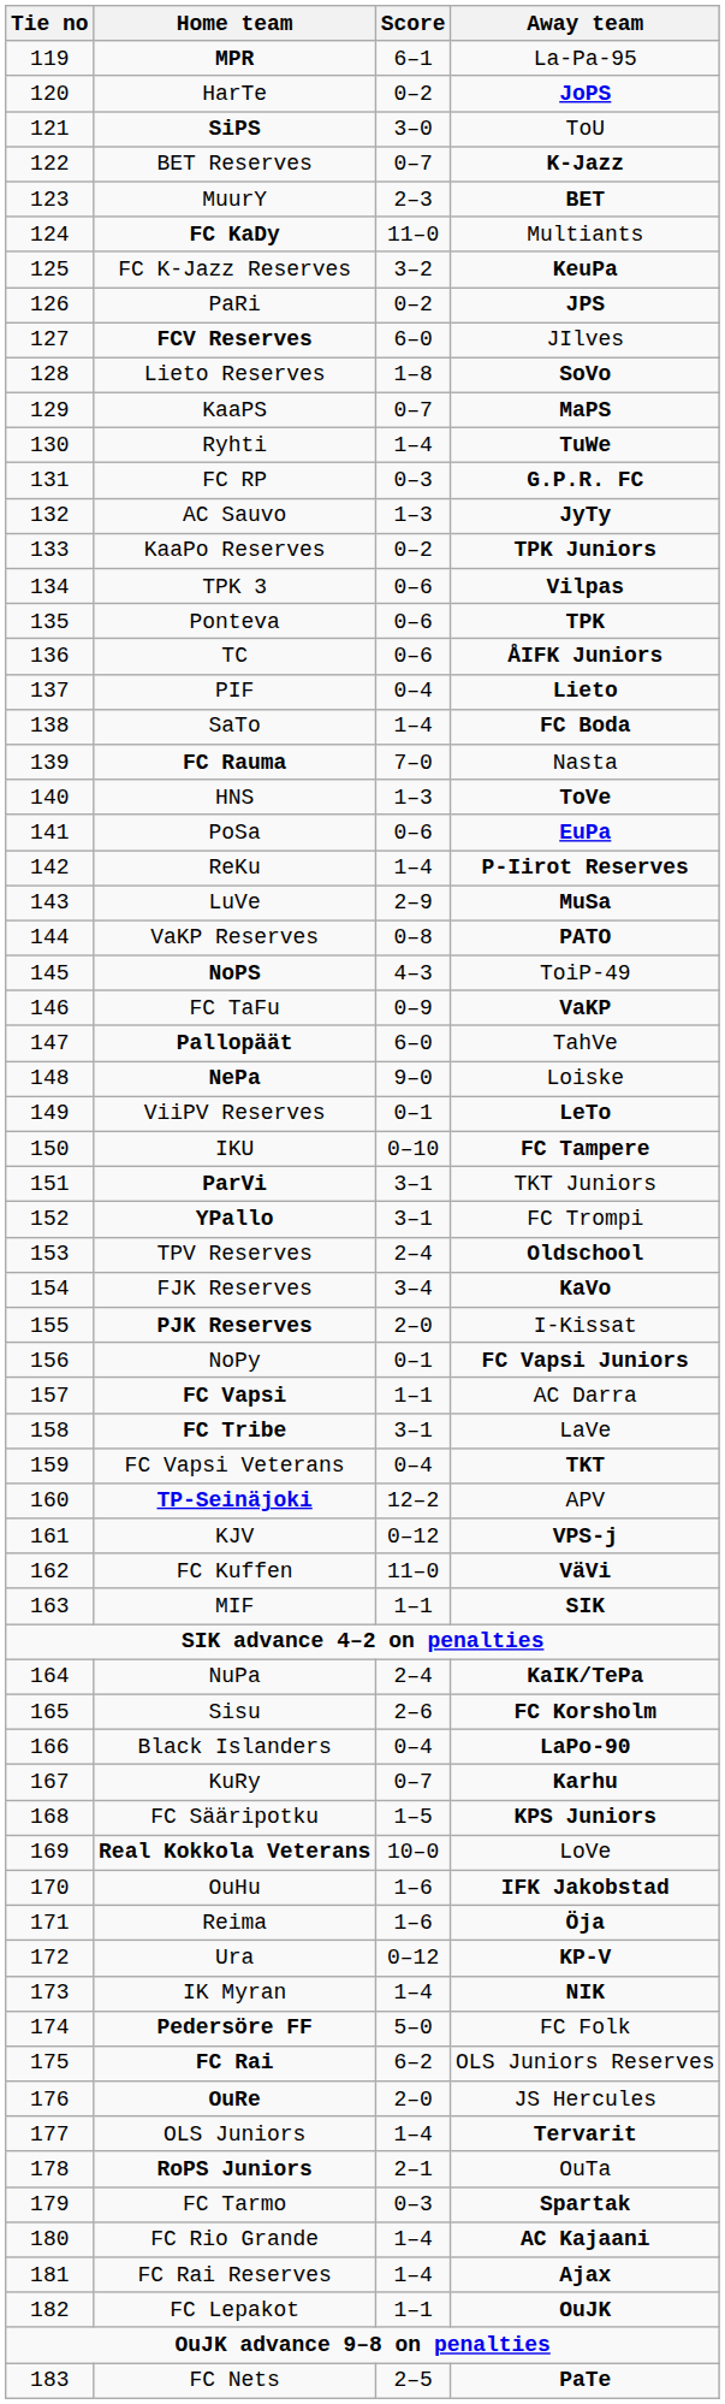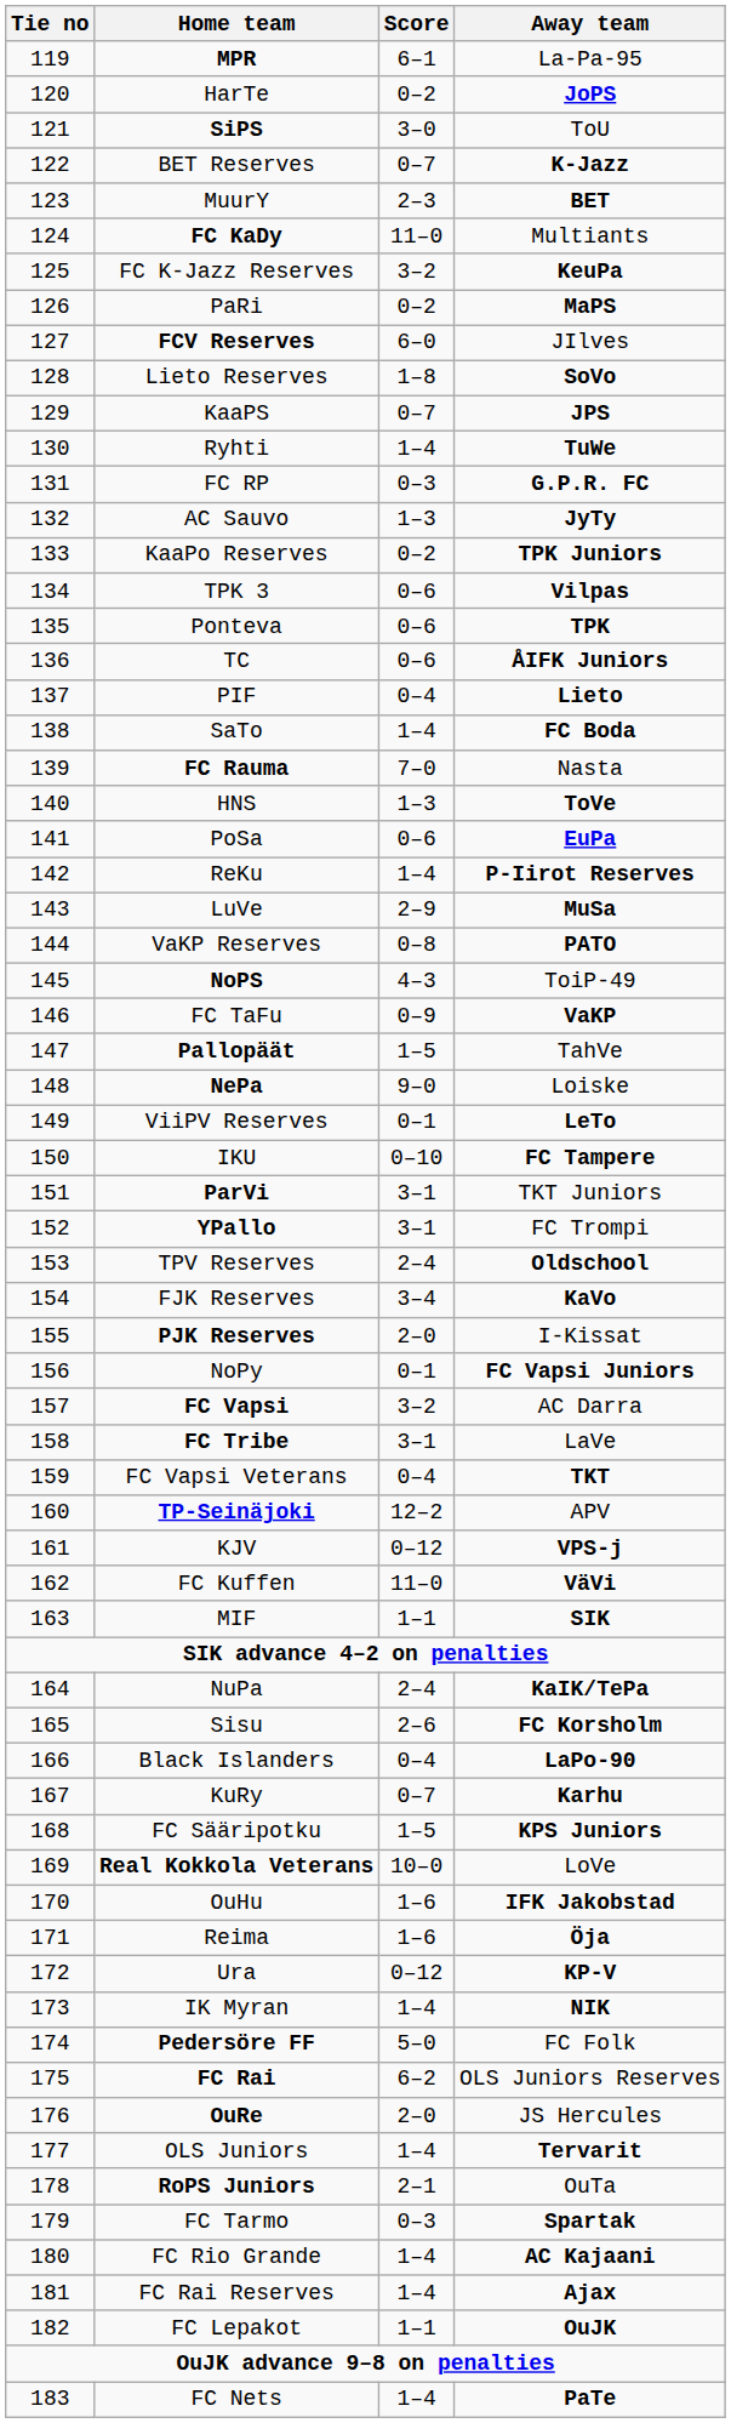PaRi | Away team: JPS -> MaPS
KaaPS | Away team: MaPS -> JPS
Pallopäät | Score: 6–0 -> 1–5
FC Vapsi | Score: 1–1 -> 3–2
FC Nets | Score: 2–5 -> 1–4
